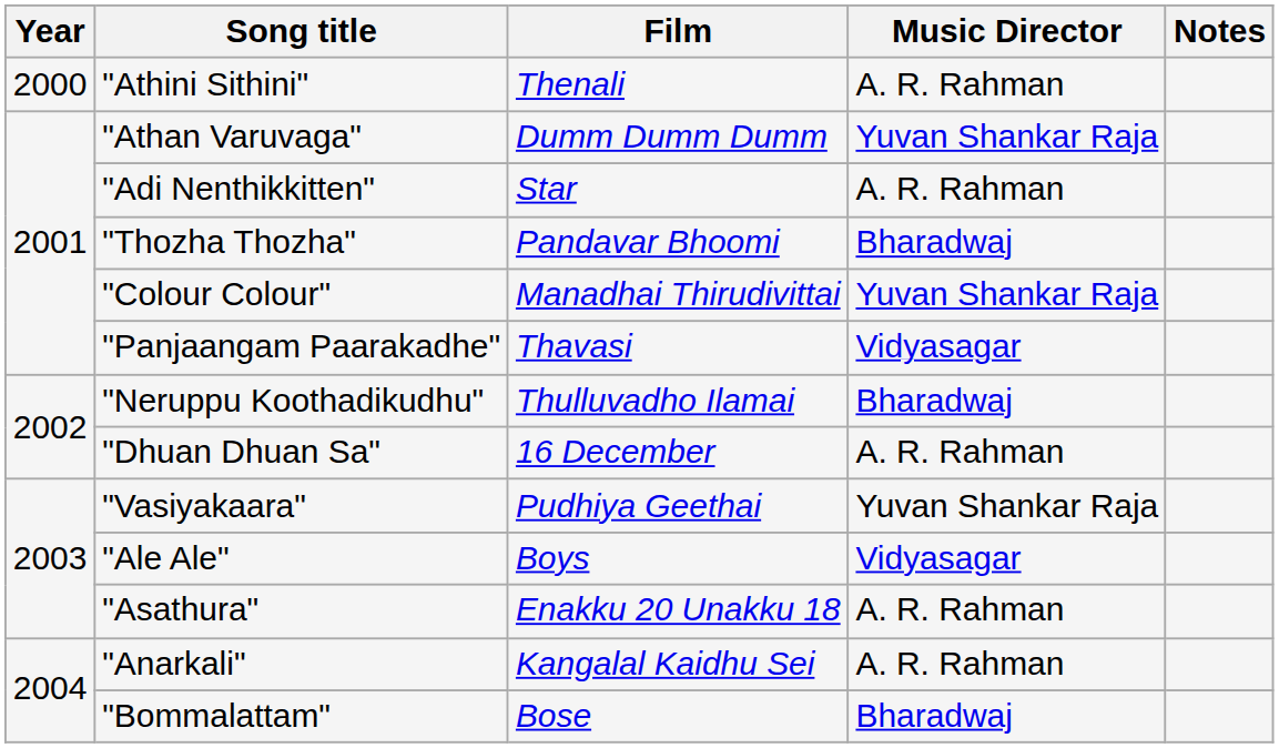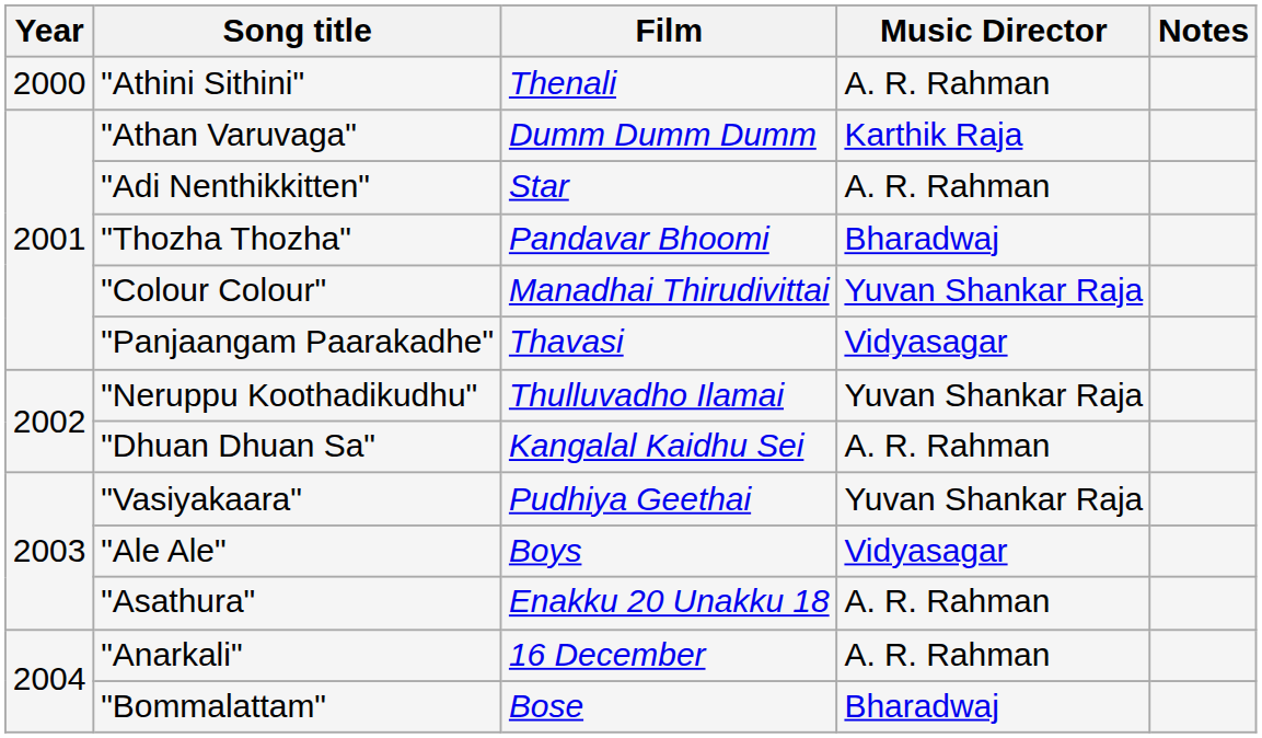"Athan Varuvaga" | Music Director: Yuvan Shankar Raja -> Karthik Raja
"Neruppu Koothadikudhu" | Music Director: Bharadwaj -> Yuvan Shankar Raja
"Dhuan Dhuan Sa" | Film: 16 December -> Kangalal Kaidhu Sei
"Anarkali" | Film: Kangalal Kaidhu Sei -> 16 December
